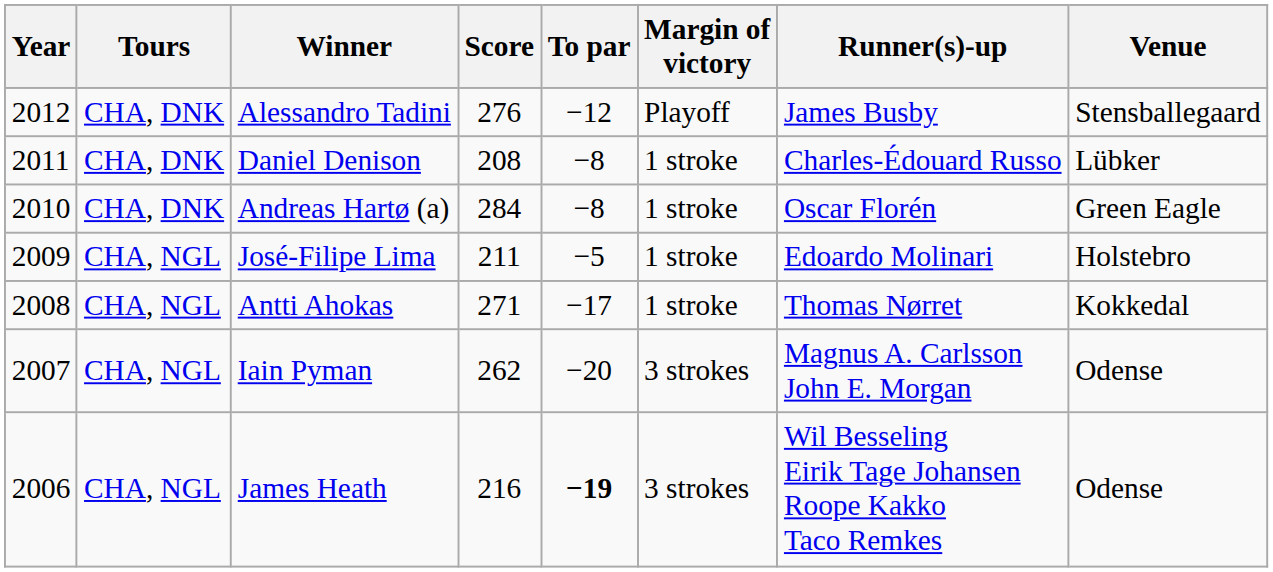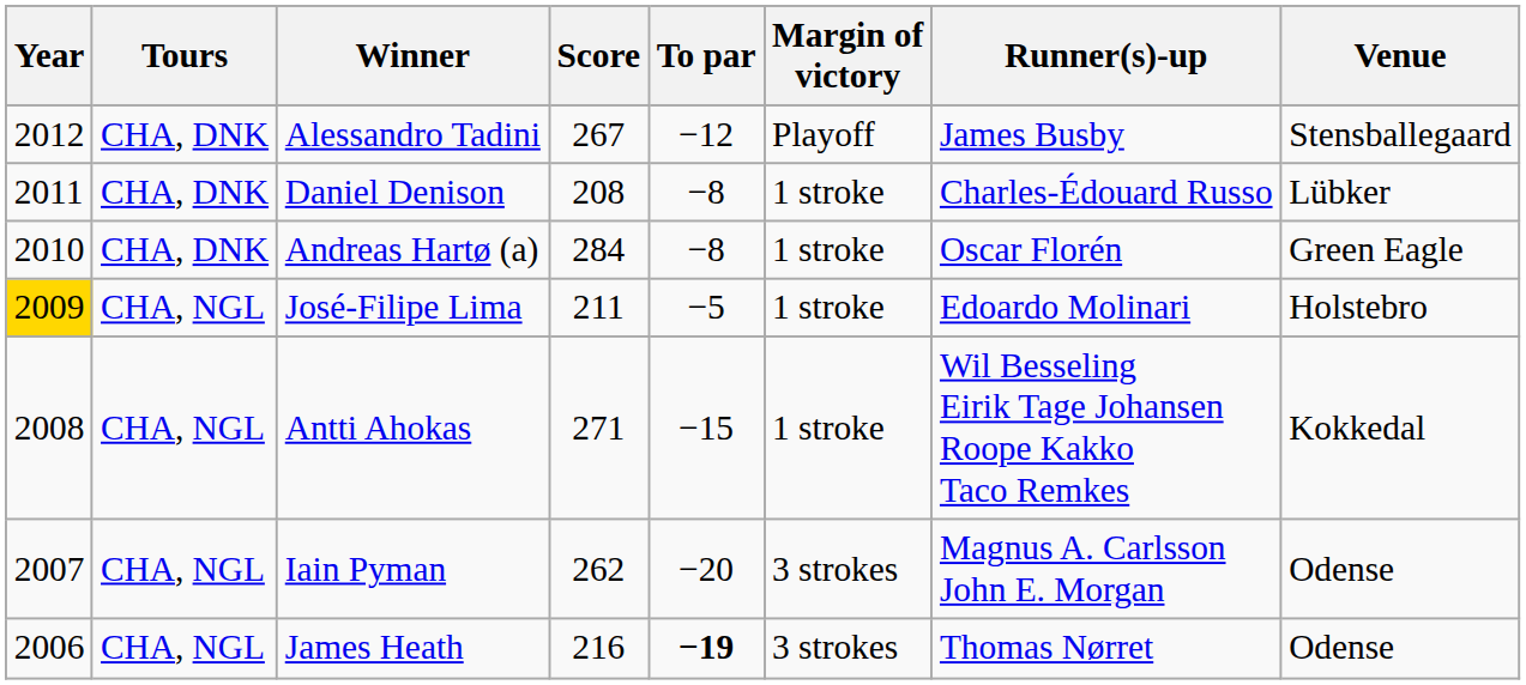Alessandro Tadini | Score: 276 -> 267
José-Filipe Lima | Year: no background -> gold background
Antti Ahokas | To par: −17 -> −15
Antti Ahokas | Runner(s)-up: Thomas Nørret -> Wil Besseling Eirik Tage Johansen Roope Kakko Taco Remkes
James Heath | Runner(s)-up: Wil Besseling Eirik Tage Johansen Roope Kakko Taco Remkes -> Thomas Nørret
